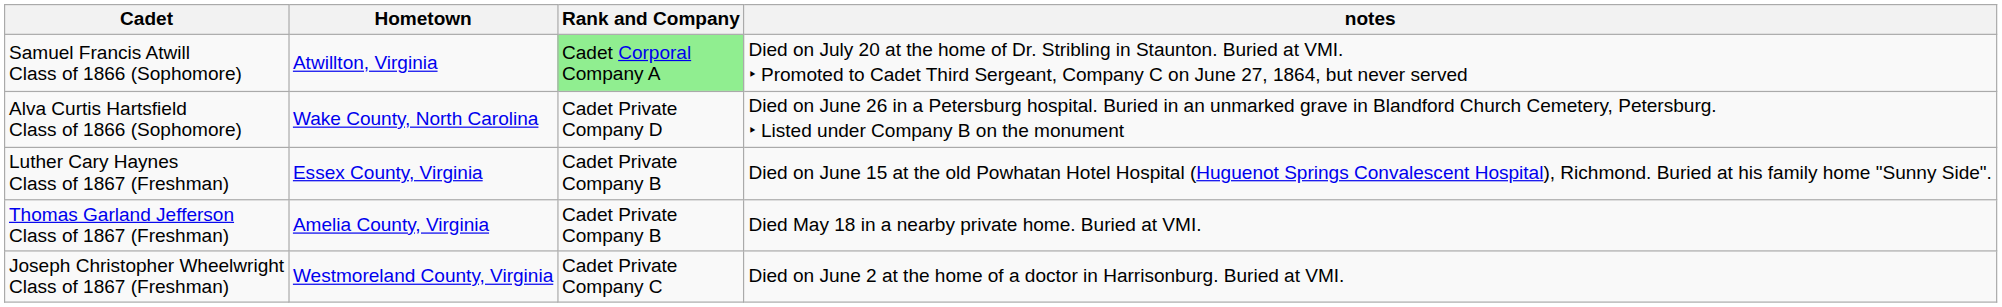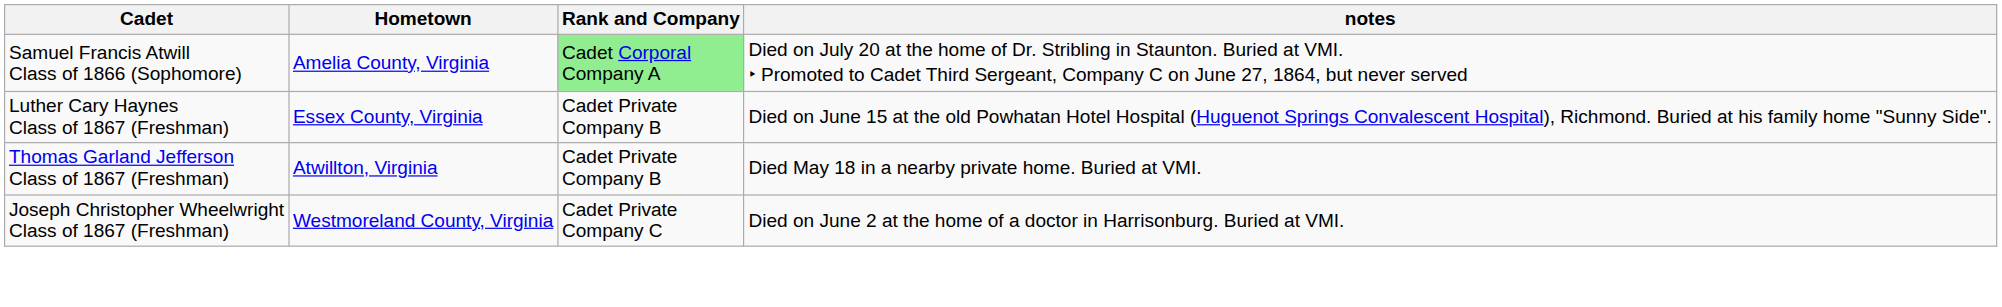Samuel Francis Atwill Class of 1866 (Sophomore) | Hometown: Atwillton, Virginia -> Amelia County, Virginia
- row: Alva Curtis Hartsfield Class of 1866 (Sophomore) | Wake County, North Carolina | Cadet Private Company D | Died on June 26 in a Petersburg hospital. Buried in an unmarked grave in Blandford Church Cemetery, Petersburg. ‣ Listed under Company B on the monument
Thomas Garland Jefferson Class of 1867 (Freshman) | Hometown: Amelia County, Virginia -> Atwillton, Virginia
